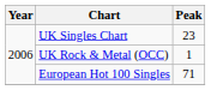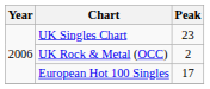UK Rock & Metal (OCC) | Peak: 1 -> 2
European Hot 100 Singles | Peak: 71 -> 17
